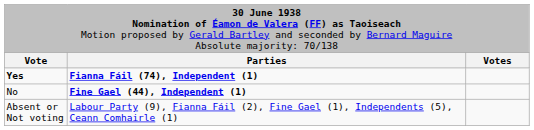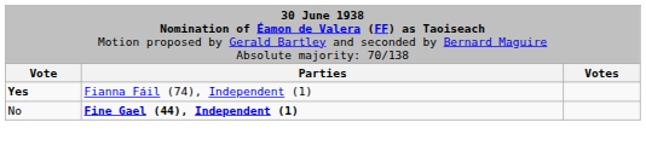Yes | column 2: bold -> normal
- row: Absent or Not voting | Labour Party (9), Fianna Fáil (2), Fine Gael (1), Independents (5), Ceann Comhairle (1)
